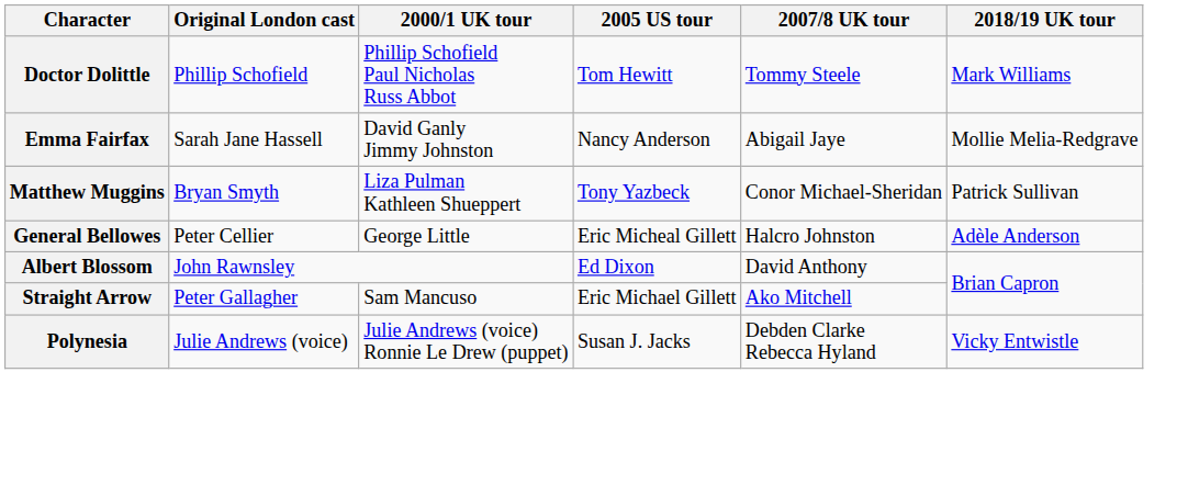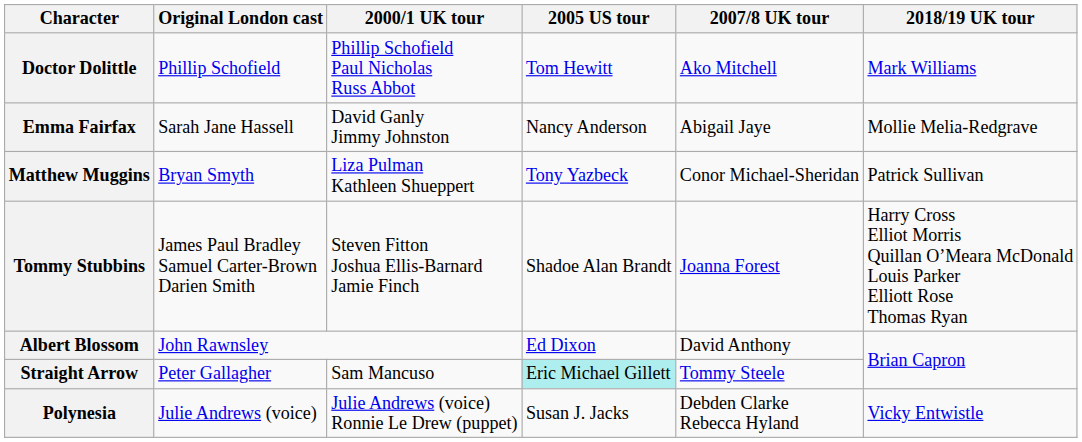Doctor Dolittle | 2007/8 UK tour: Tommy Steele -> Ako Mitchell
+ row: Tommy Stubbins | James Paul Bradley Samuel Carter-Brown Darien Smith | Steven Fitton Joshua Ellis-Barnard Jamie Finch | Shadoe Alan Brandt | Joanna Forest | Harry Cross Elliot Morris Quillan O’Meara McDonald Louis Parker Elliott Rose Thomas Ryan
- row: General Bellowes | Peter Cellier | George Little | Eric Micheal Gillett | Halcro Johnston | Adèle Anderson
Straight Arrow | 2005 US tour: no background -> paleturquoise background
Straight Arrow | 2007/8 UK tour: Ako Mitchell -> Tommy Steele
